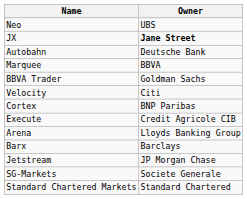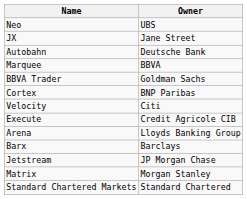JX | Owner: bold -> normal
rows swapped: Velocity <-> Cortex
- row: SG-Markets | Societe Generale
+ row: Matrix | Morgan Stanley
